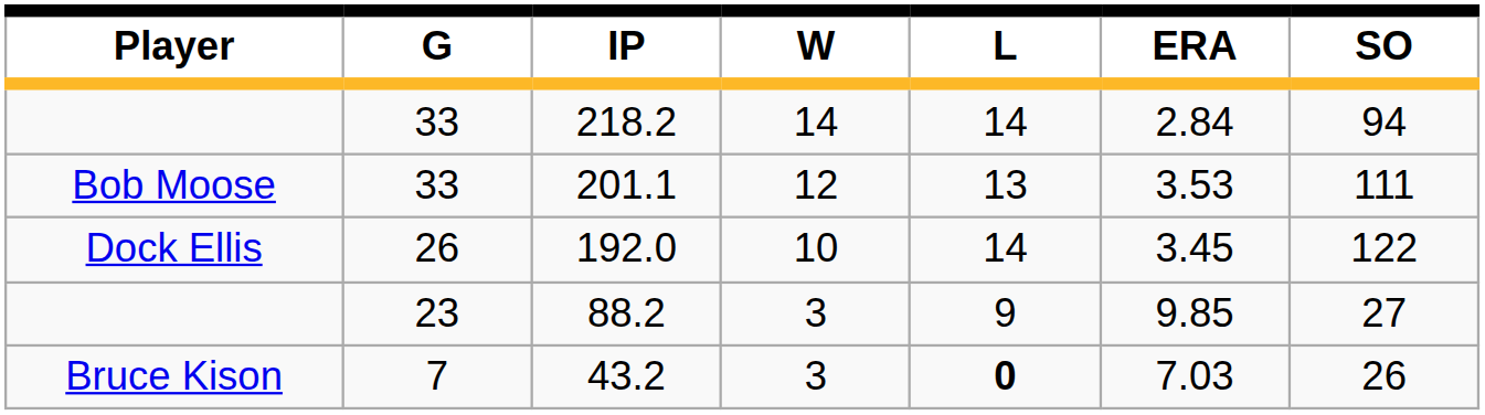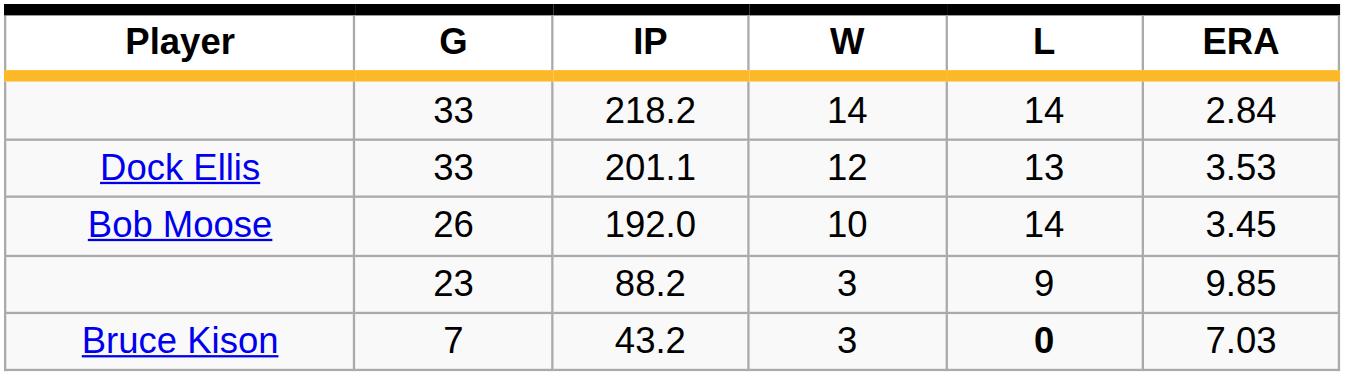- column: SO | 94 | 111 | 122 | 27 | 26
201.1 | Player: Bob Moose -> Dock Ellis
192.0 | Player: Dock Ellis -> Bob Moose
